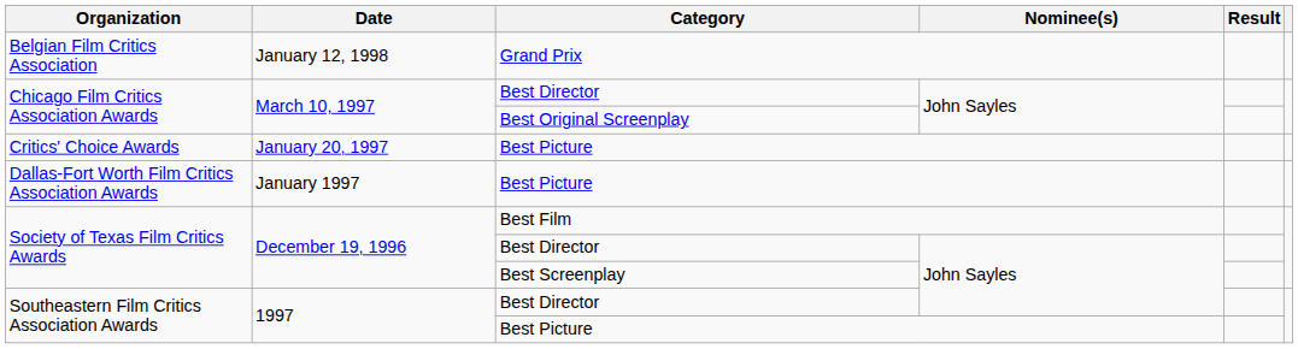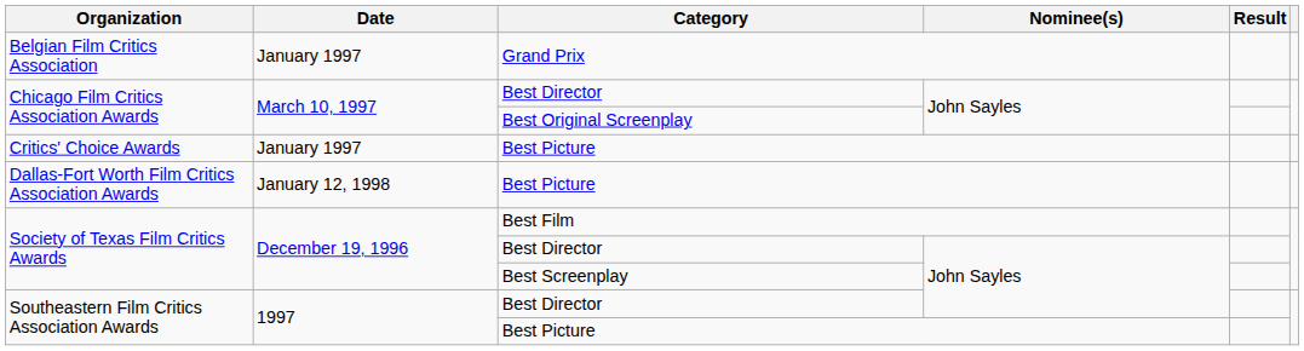Belgian Film Critics Association | Date: January 12, 1998 -> January 1997
Critics' Choice Awards | Date: January 20, 1997 -> January 1997
Dallas-Fort Worth Film Critics Association Awards | Date: January 1997 -> January 12, 1998
